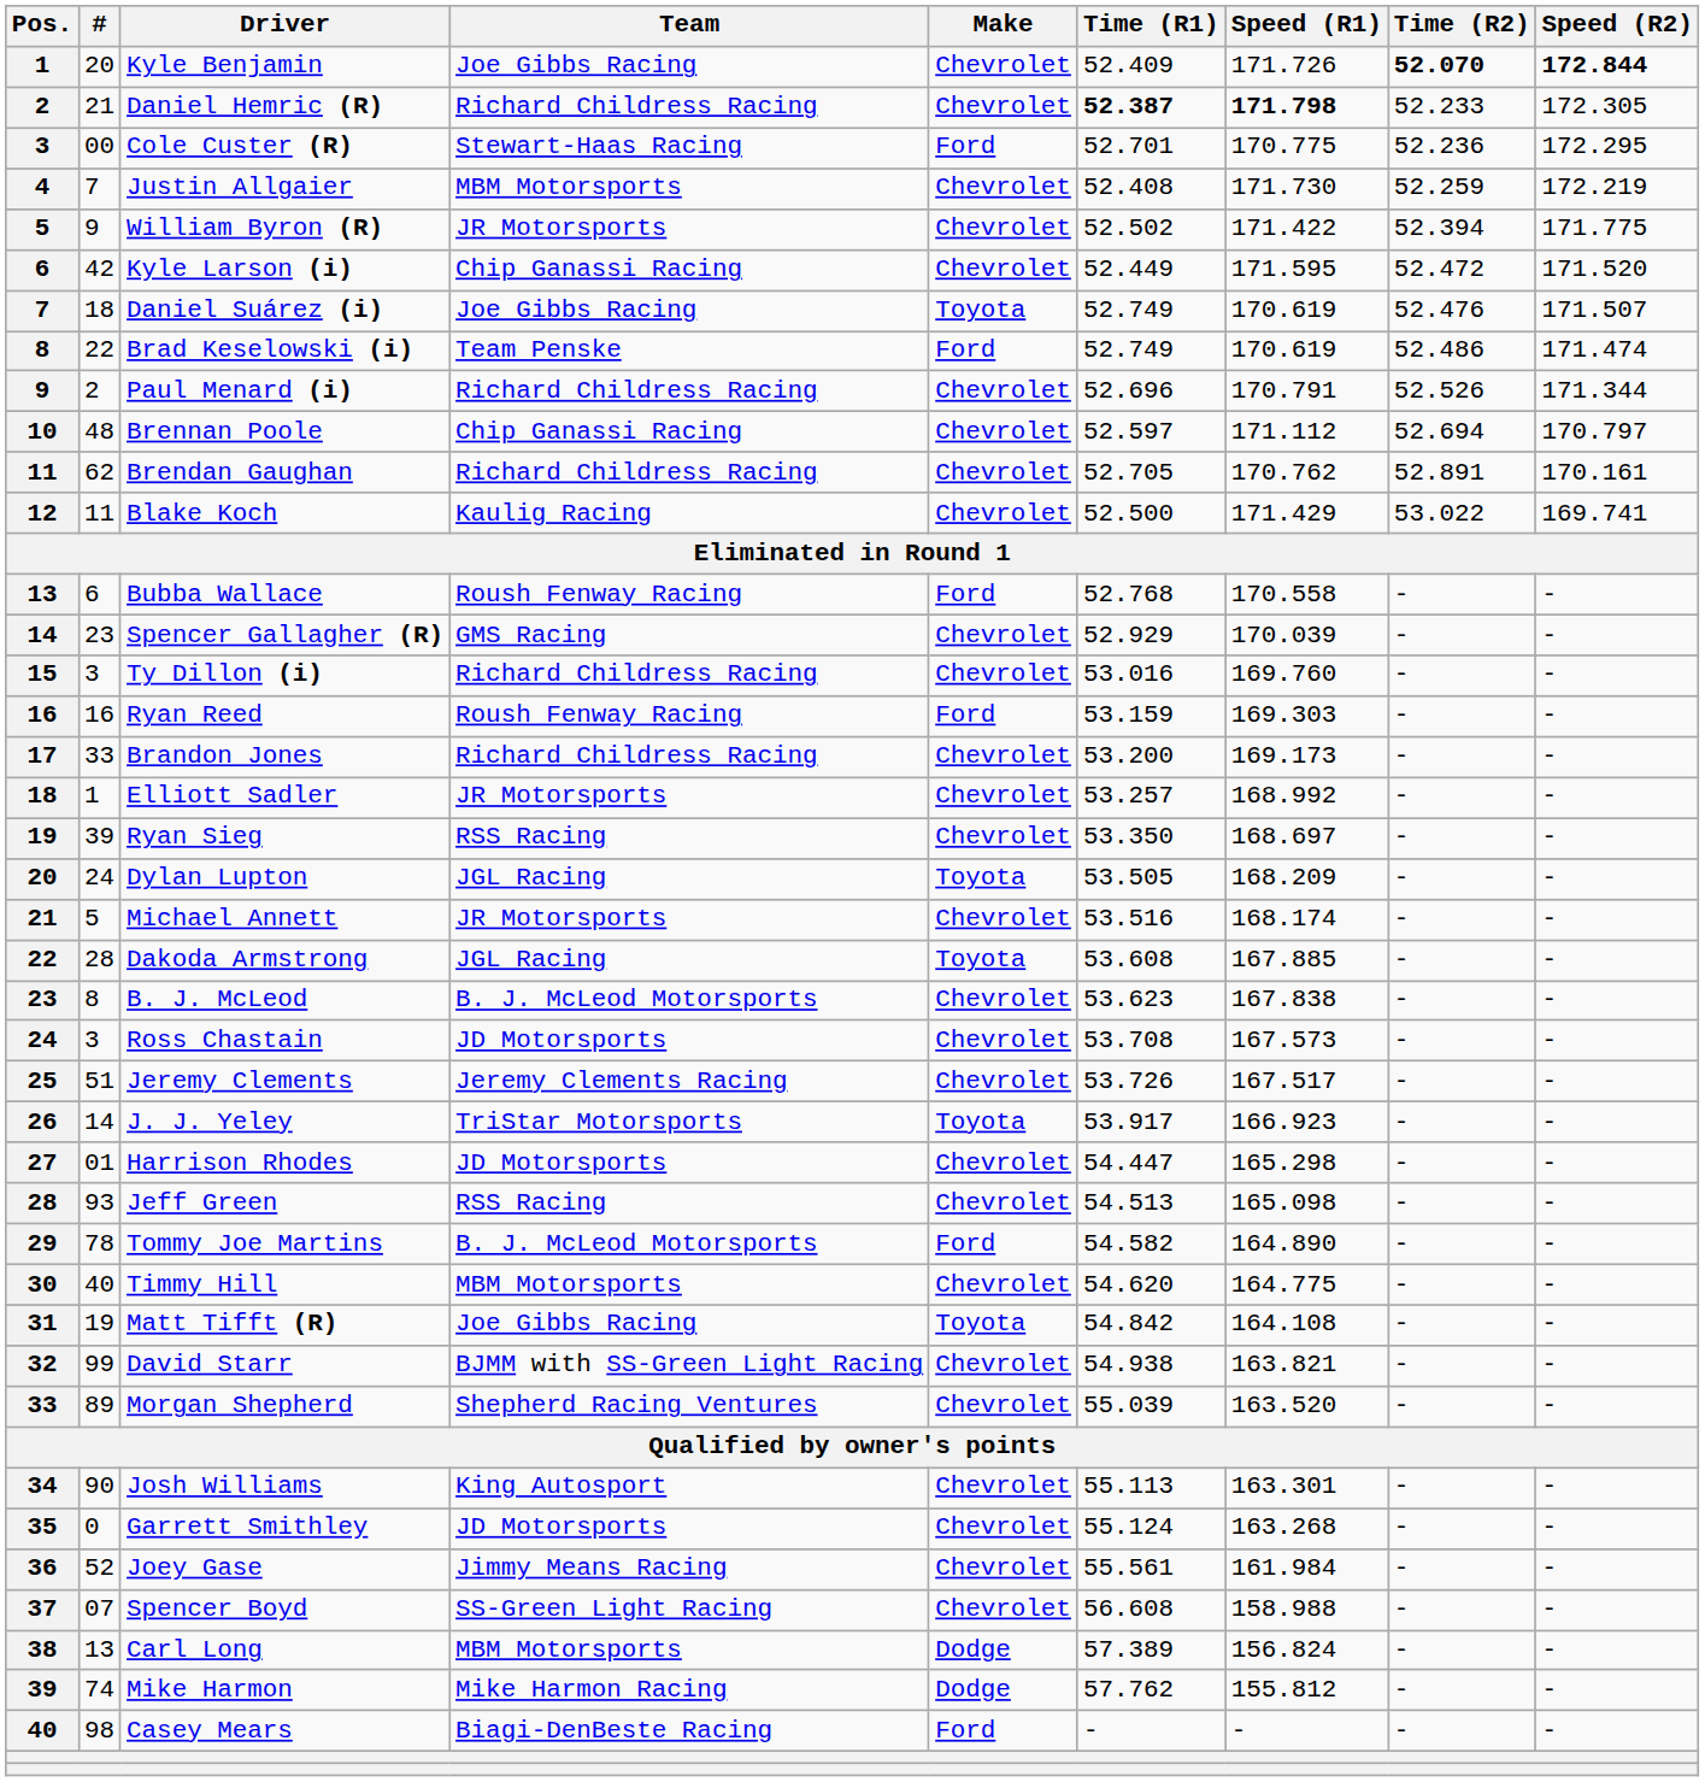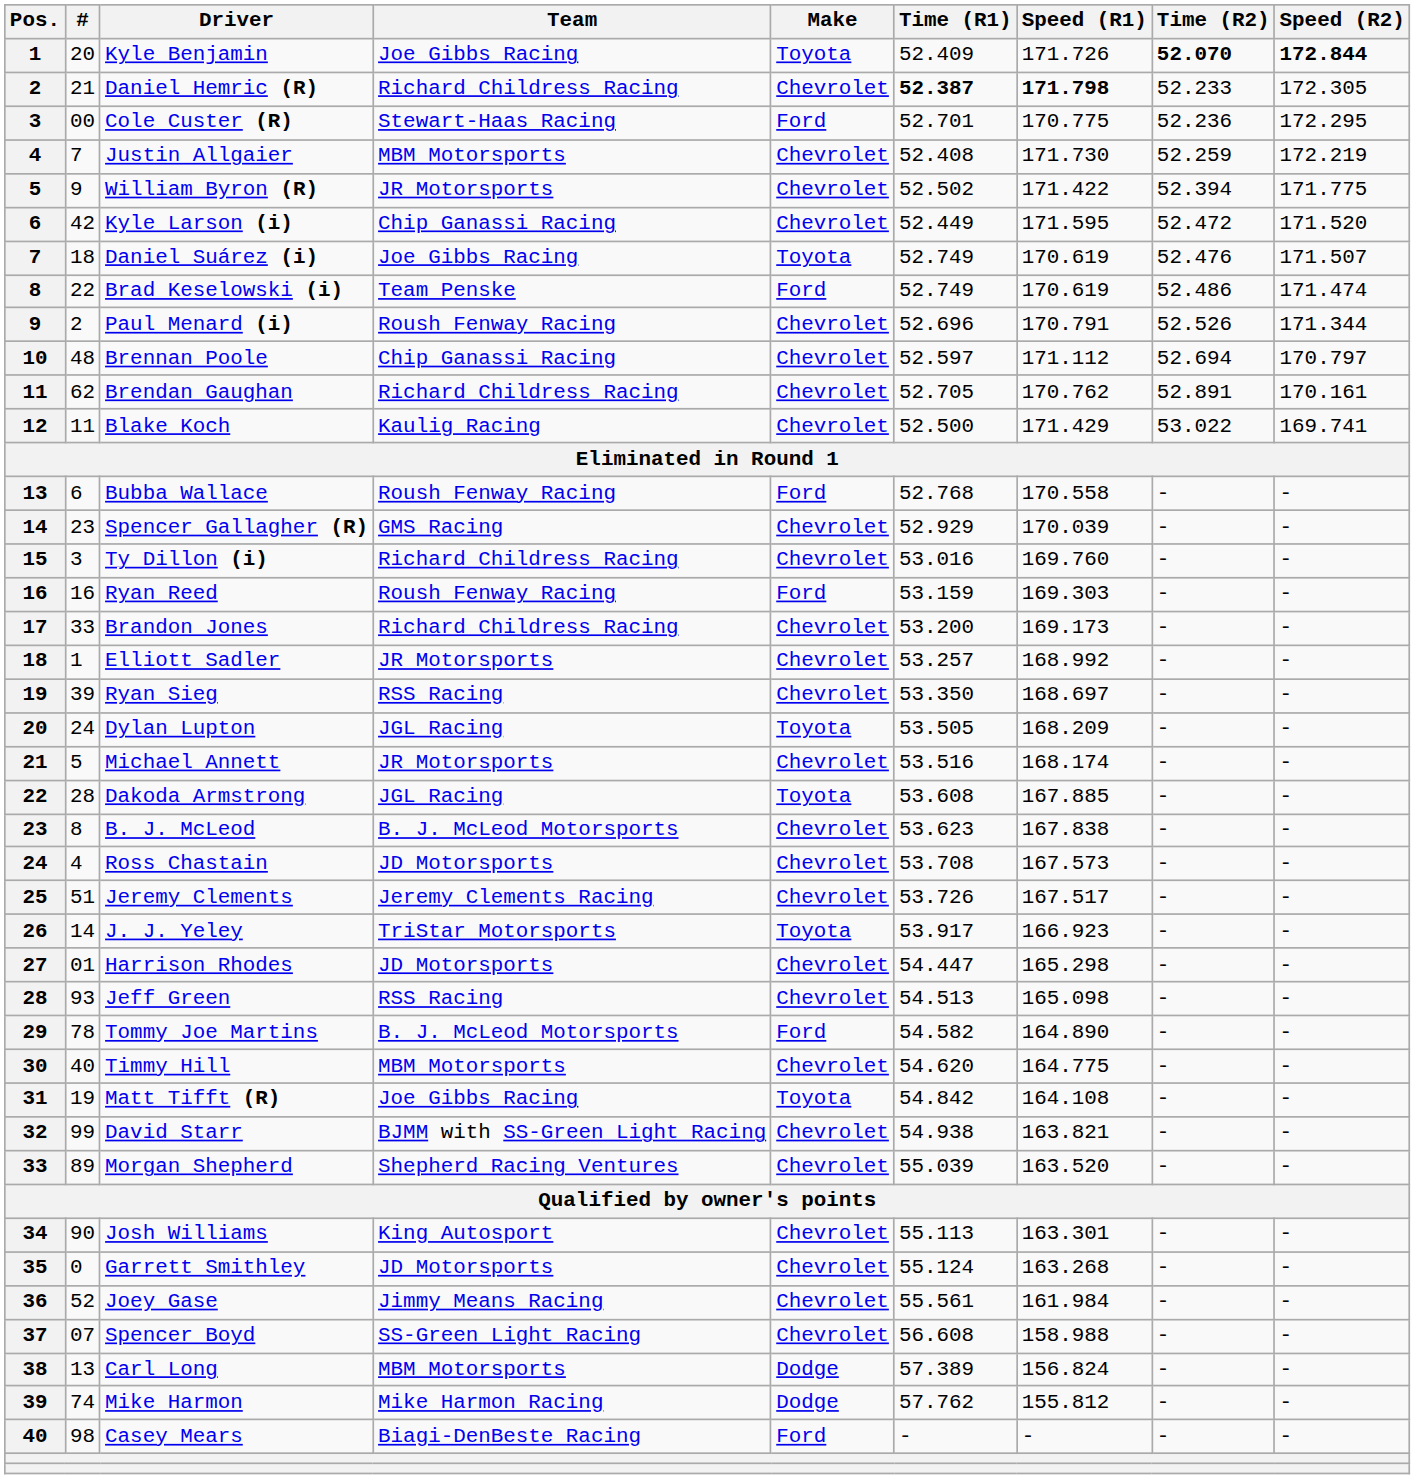Kyle Benjamin | Make: Chevrolet -> Toyota
Paul Menard (i) | Team: Richard Childress Racing -> Roush Fenway Racing
Ross Chastain | #: 3 -> 4
